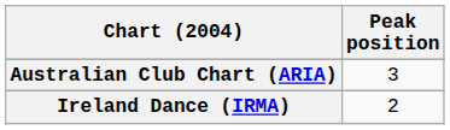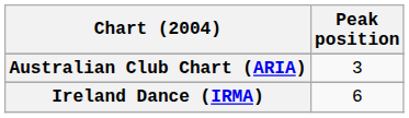Ireland Dance (IRMA) | Peak position: 2 -> 6
